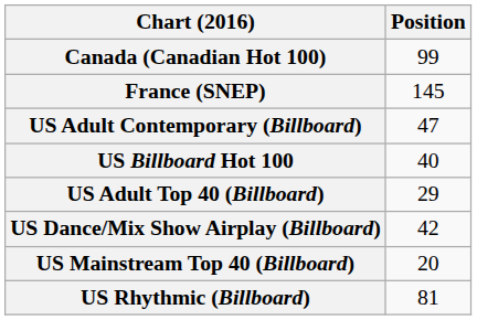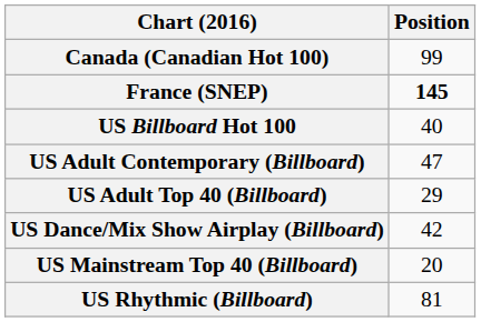France (SNEP) | Position: normal -> bold
rows swapped: US Billboard Hot 100 <-> US Adult Contemporary (Billboard)
